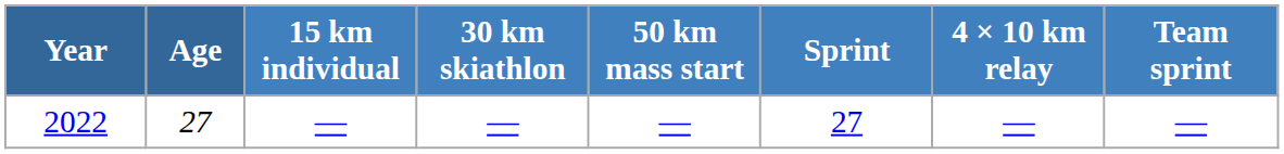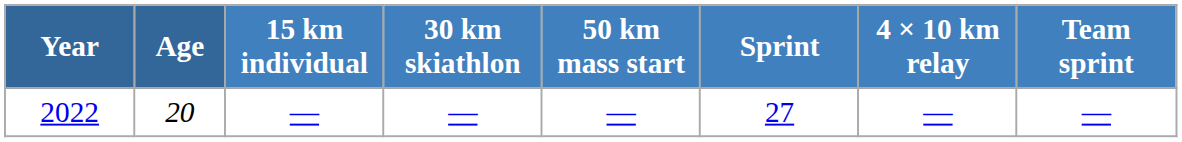2022 | Age: 27 -> 20
